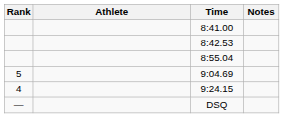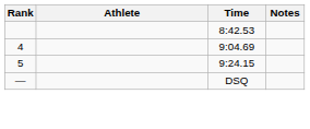- row: 8:41.00
- row: 8:55.04
9:04.69 | Rank: 5 -> 4
9:24.15 | Rank: 4 -> 5
